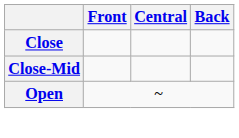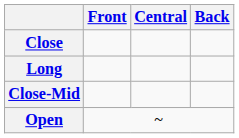+ row: Long
